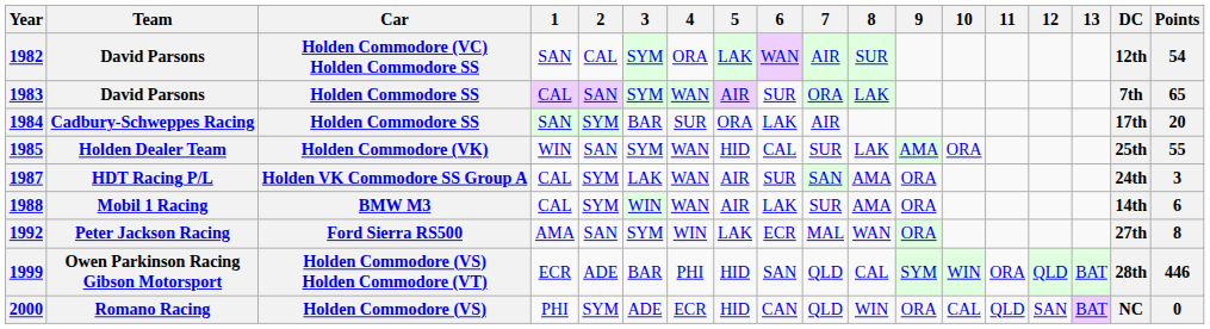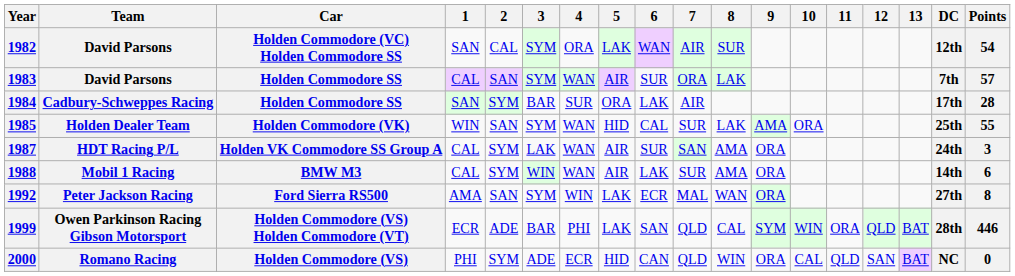1983 | Points: 65 -> 57
1984 | Points: 20 -> 28
1999 | 5: HID -> LAK
